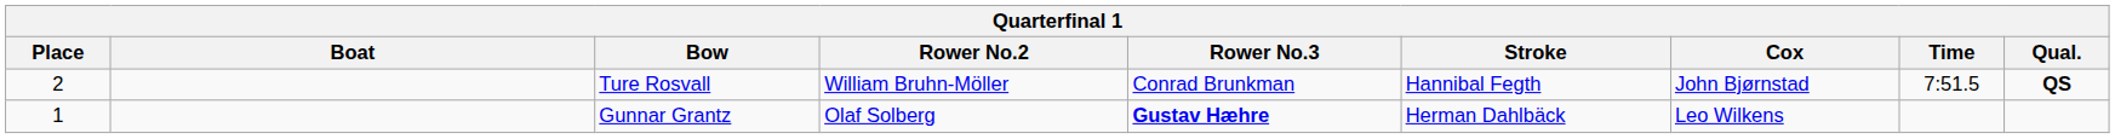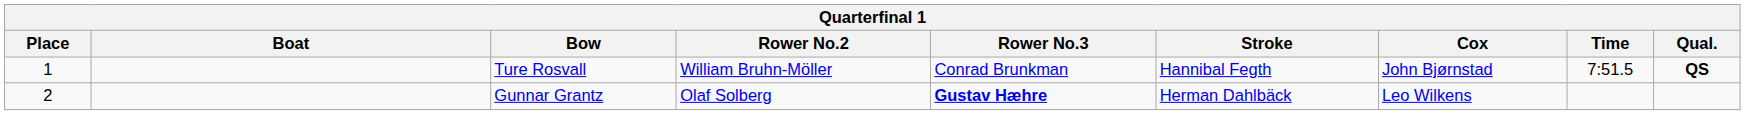Ture Rosvall | Place: 2 -> 1
Gunnar Grantz | Place: 1 -> 2
